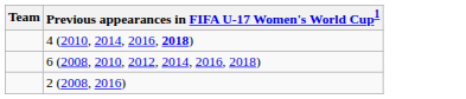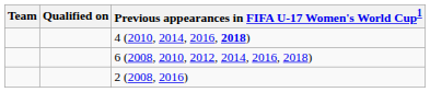+ column: Qualified on
